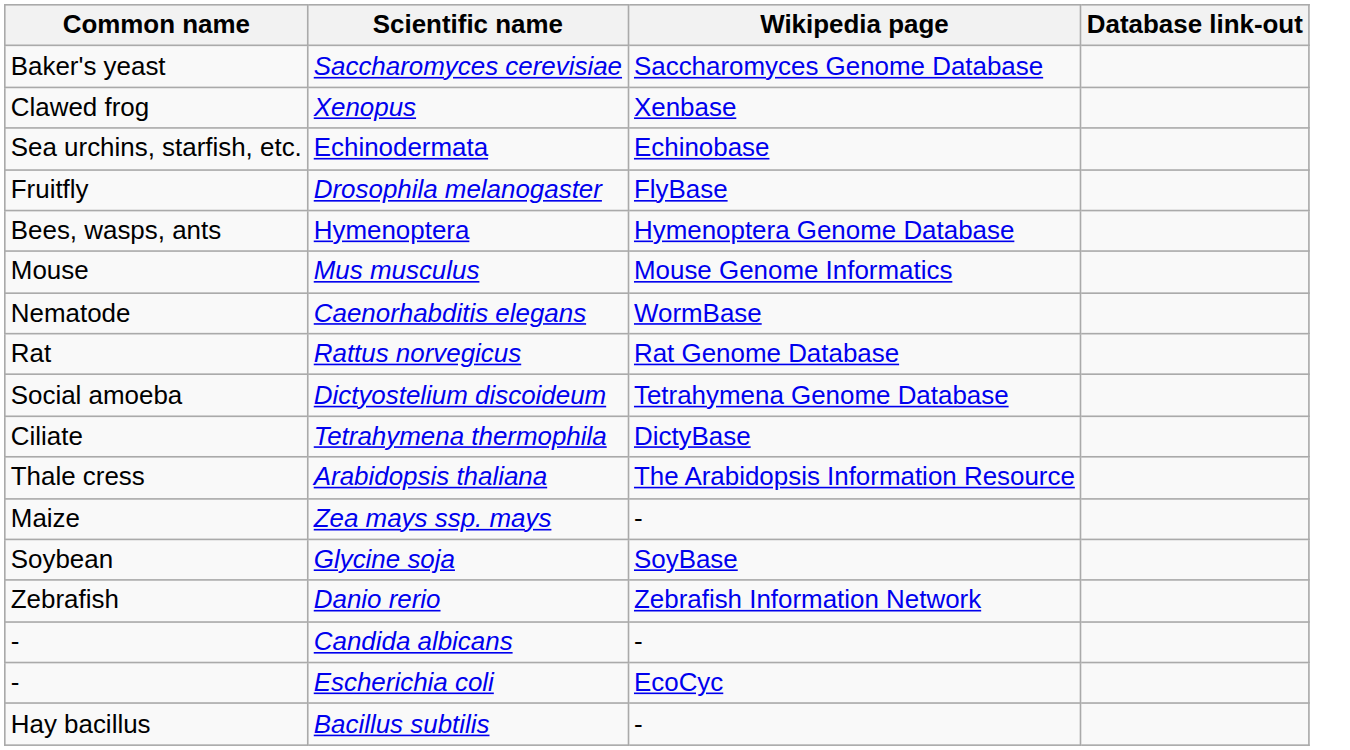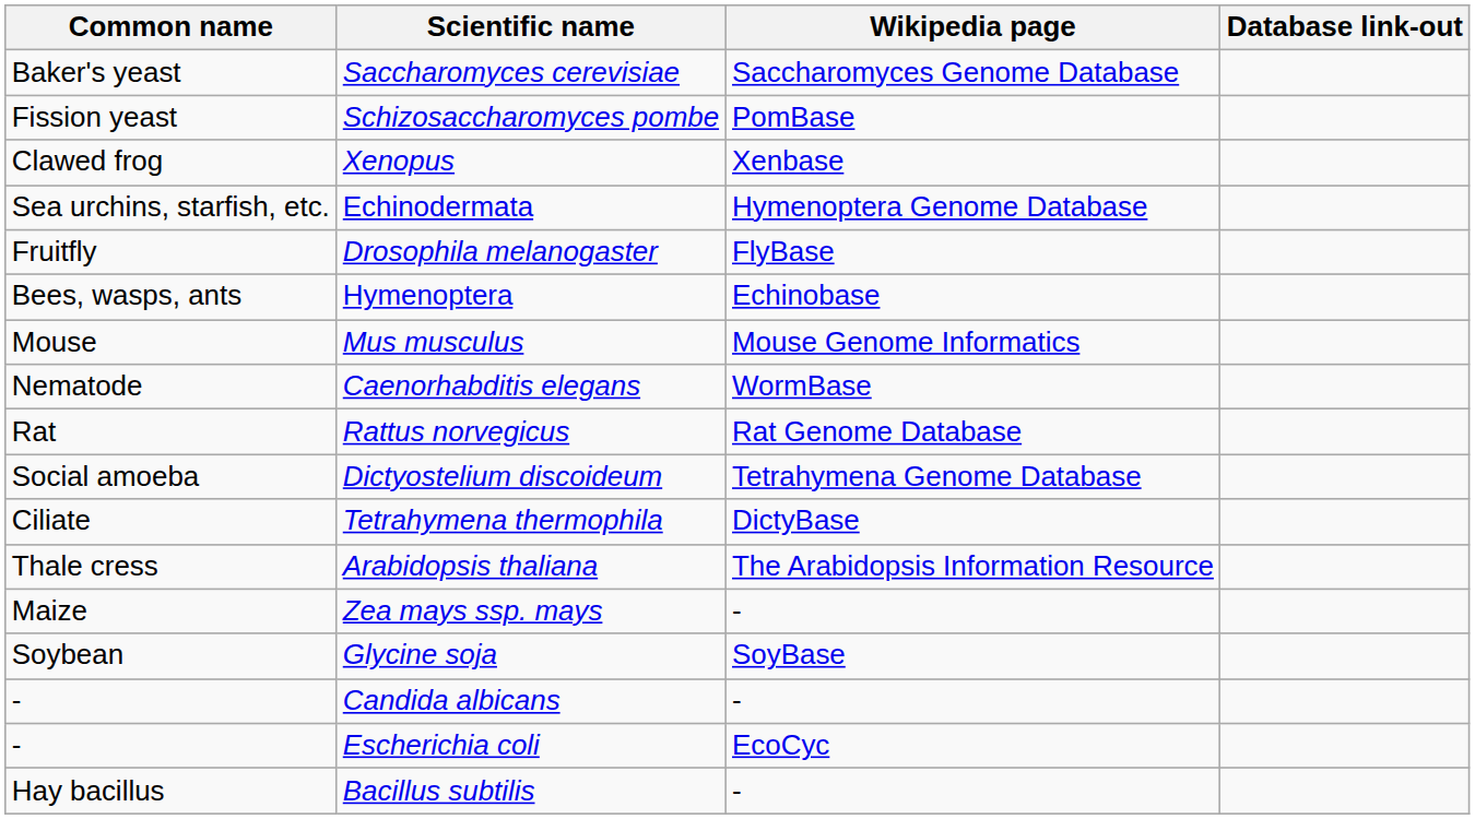+ row: Fission yeast | Schizosaccharomyces pombe | PomBase
Echinodermata | Wikipedia page: Echinobase -> Hymenoptera Genome Database
Hymenoptera | Wikipedia page: Hymenoptera Genome Database -> Echinobase
- row: Zebrafish | Danio rerio | Zebrafish Information Network
